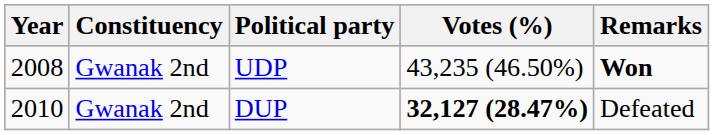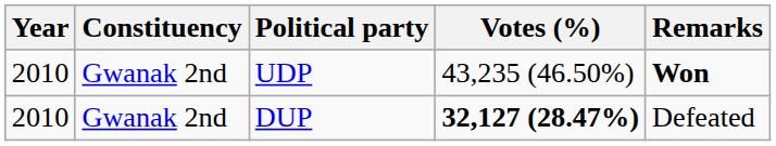UDP | Year: 2008 -> 2010
